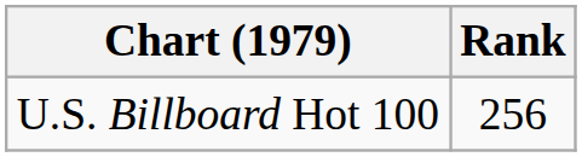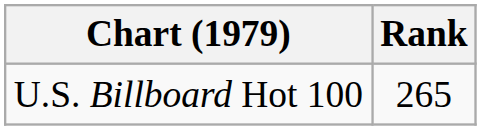U.S. Billboard Hot 100 | Rank: 256 -> 265
